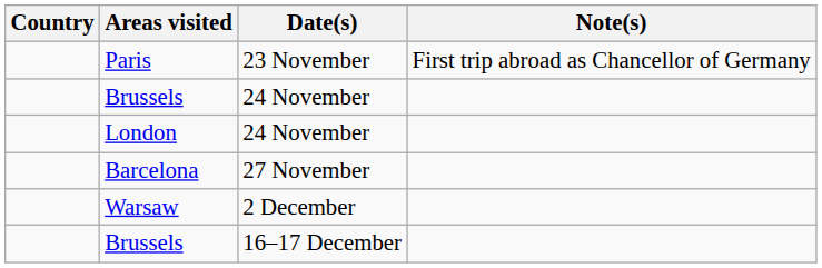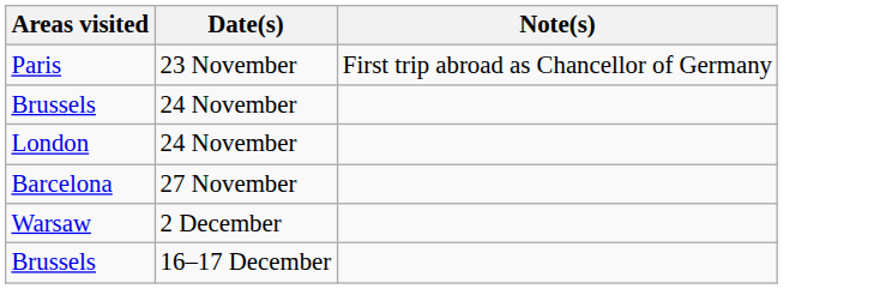- column: Country
